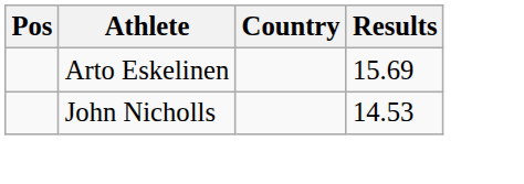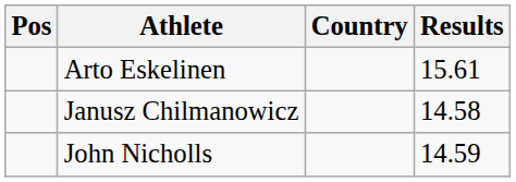Arto Eskelinen | Results: 15.69 -> 15.61
+ row: Janusz Chilmanowicz | 14.58
John Nicholls | Results: 14.53 -> 14.59
